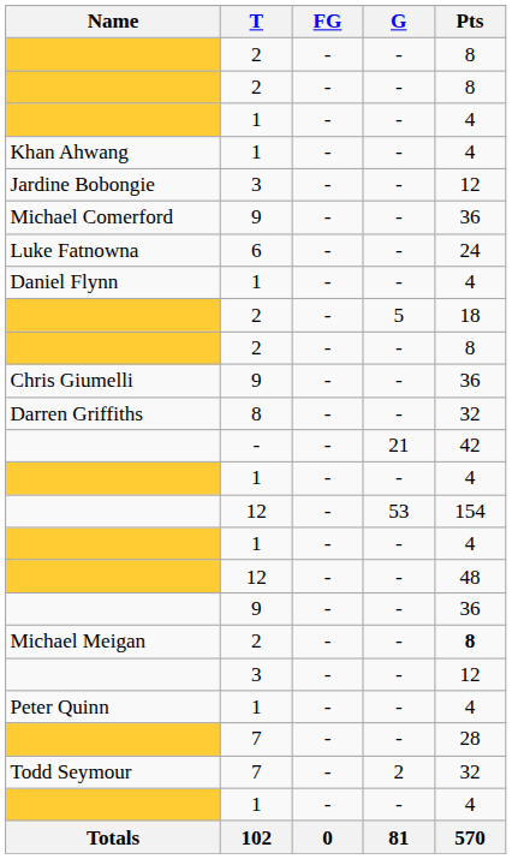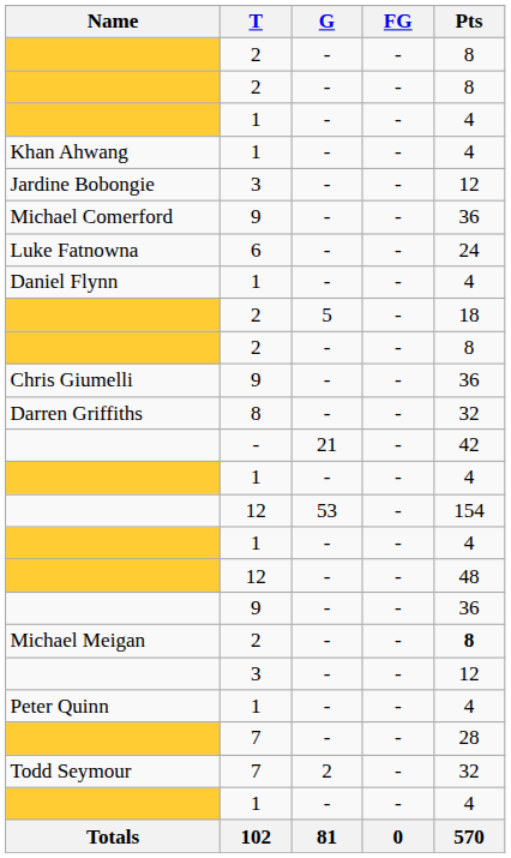columns swapped: G <-> FG
